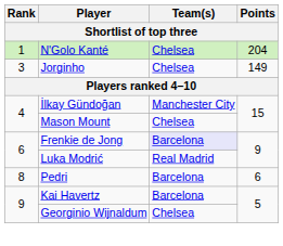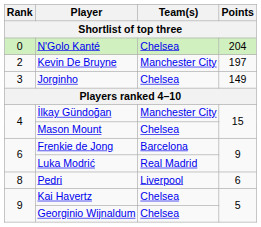N'Golo Kanté | Rank: 1 -> 0
+ row: 2 | Kevin De Bruyne | Manchester City | 197
Frenkie de Jong | Team(s): lavender background -> no background
Pedri | Team(s): Barcelona -> Liverpool
Kai Havertz | Team(s): Barcelona -> Chelsea
